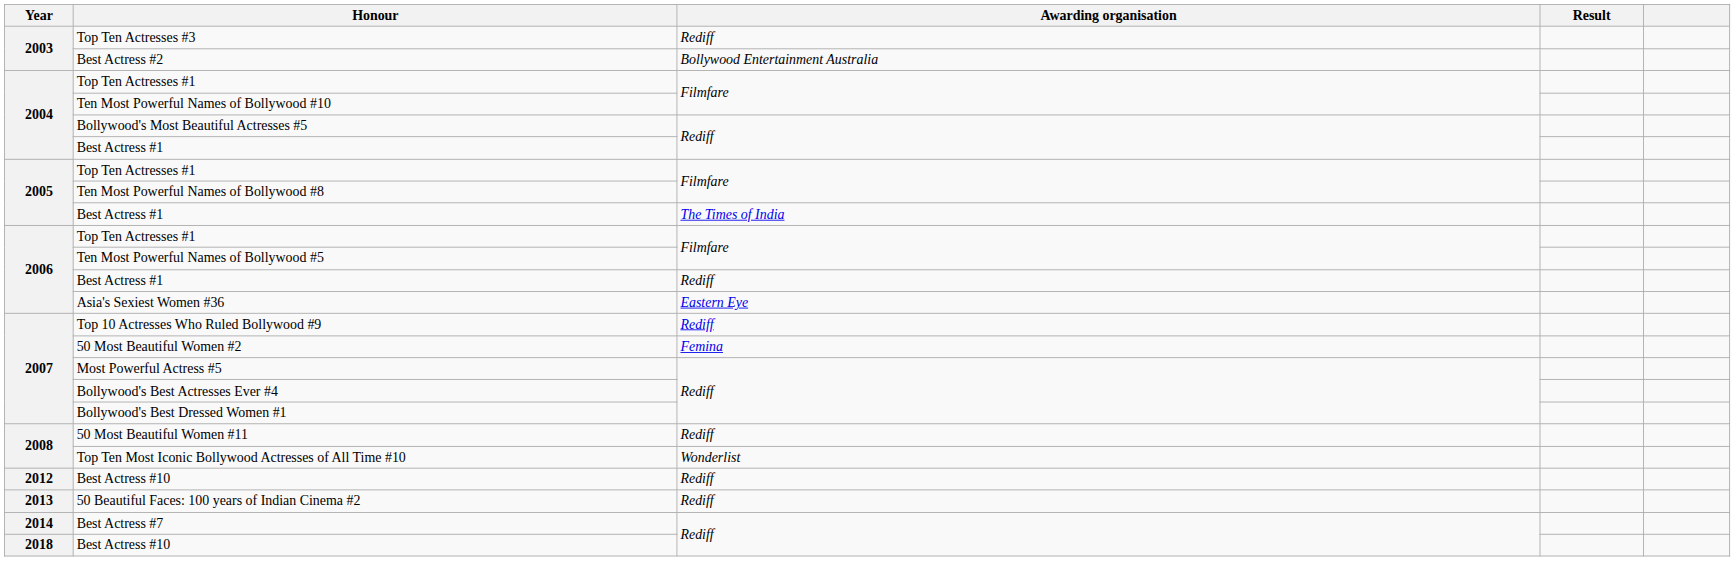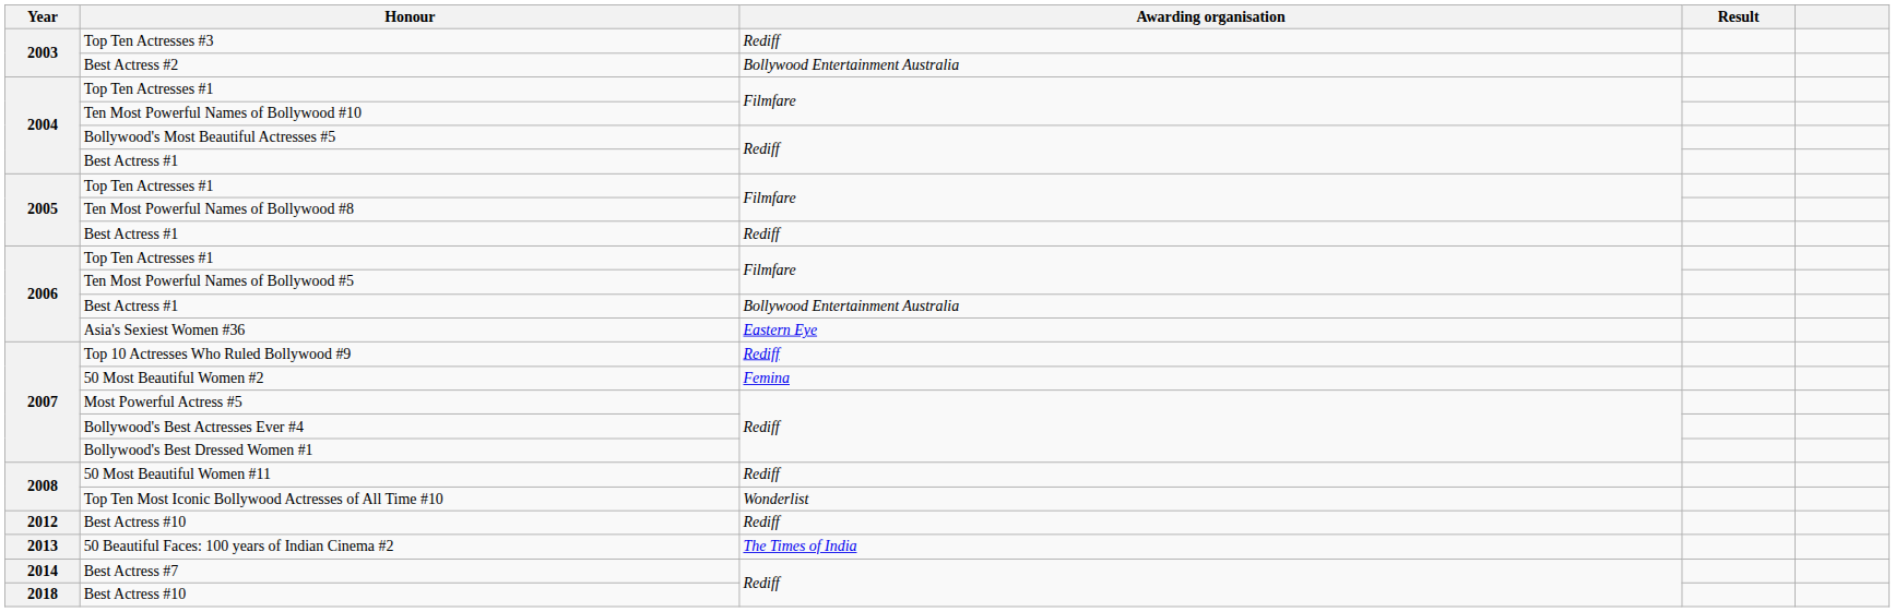2005 / Best Actress #1 | Awarding organisation: The Times of India -> Rediff
2006 / Best Actress #1 | Awarding organisation: Rediff -> Bollywood Entertainment Australia
50 Beautiful Faces: 100 years of Indian Cinema #2 | Awarding organisation: Rediff -> The Times of India
